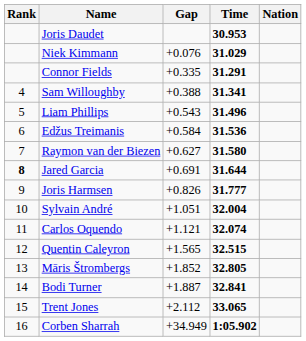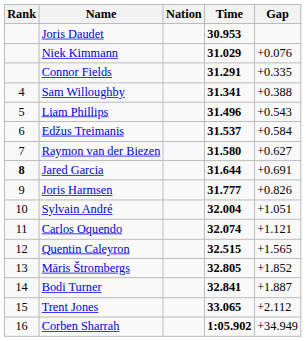columns swapped: Nation <-> Gap
Edžus Treimanis | Time: 31.536 -> 31.537
